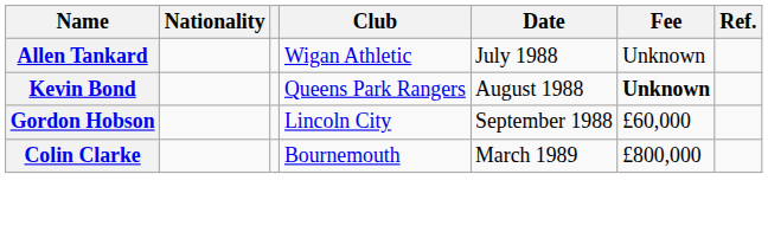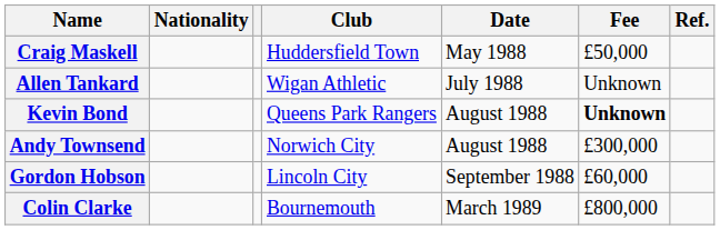+ row: Craig Maskell | Huddersfield Town | May 1988 | £50,000
+ row: Andy Townsend | Norwich City | August 1988 | £300,000
